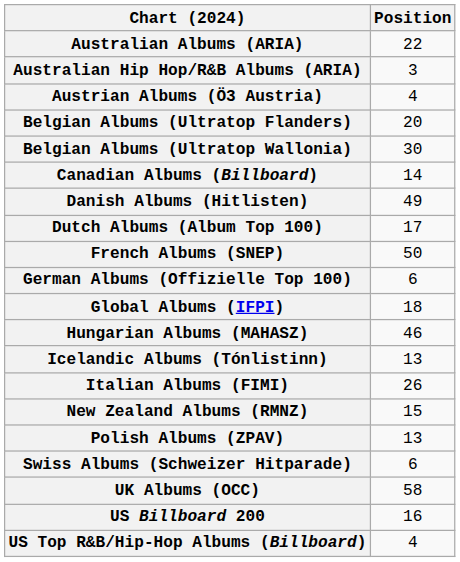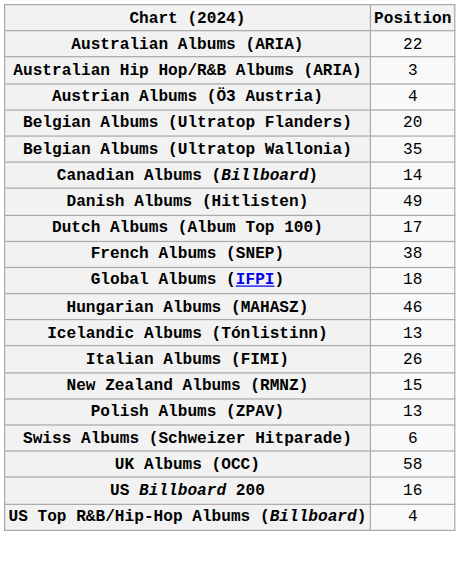Belgian Albums (Ultratop Wallonia) | Position: 30 -> 35
French Albums (SNEP) | Position: 50 -> 38
- row: German Albums (Offizielle Top 100) | 6
